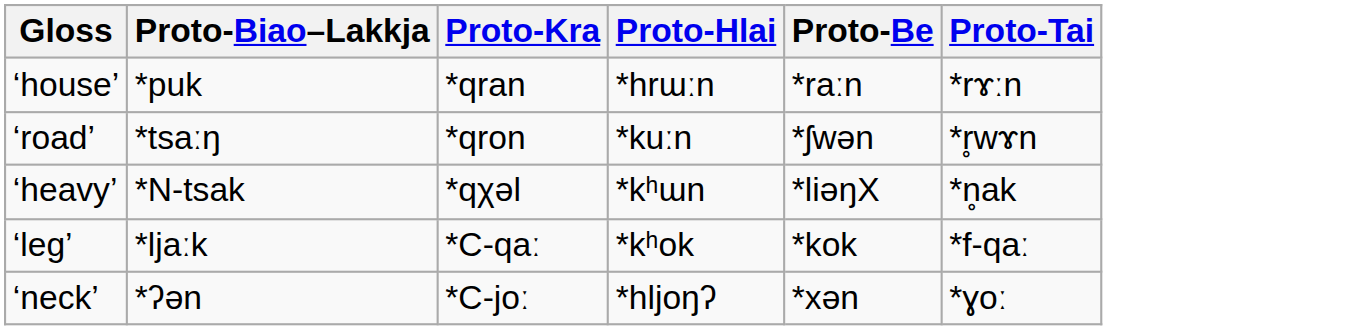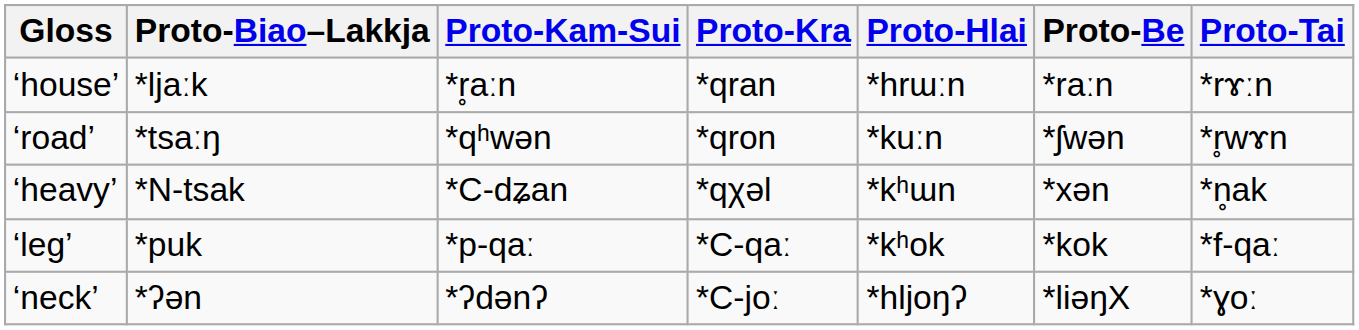+ column: Proto-Kam-Sui | *r̥aːn | *qʰwən | *C-dʑan | *p-qaː | *ʔdənʔ
‘house’ | Proto-Biao–Lakkja: *puk -> *ljaːk
‘heavy’ | Proto-Be: *liəŋX -> *xən
‘leg’ | Proto-Biao–Lakkja: *ljaːk -> *puk
‘neck’ | Proto-Be: *xən -> *liəŋX
